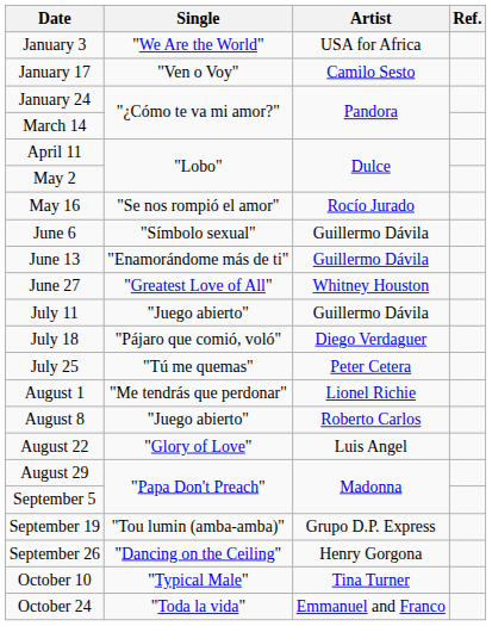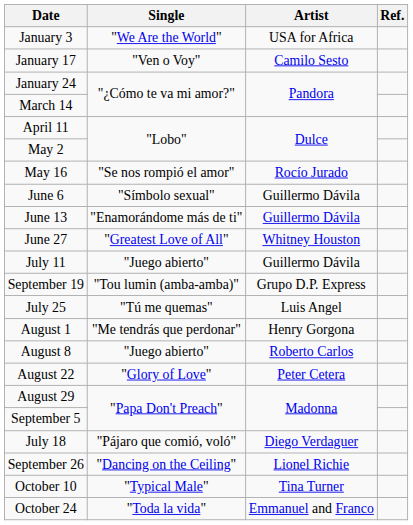rows swapped: July 18 <-> September 19
July 25 | Artist: Peter Cetera -> Luis Angel
August 1 | Artist: Lionel Richie -> Henry Gorgona
August 22 | Artist: Luis Angel -> Peter Cetera
September 26 | Artist: Henry Gorgona -> Lionel Richie
